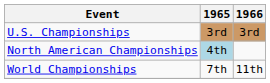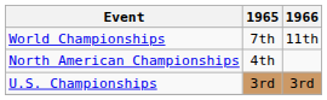rows swapped: World Championships <-> U.S. Championships
North American Championships | 1965: lightblue background -> no background
